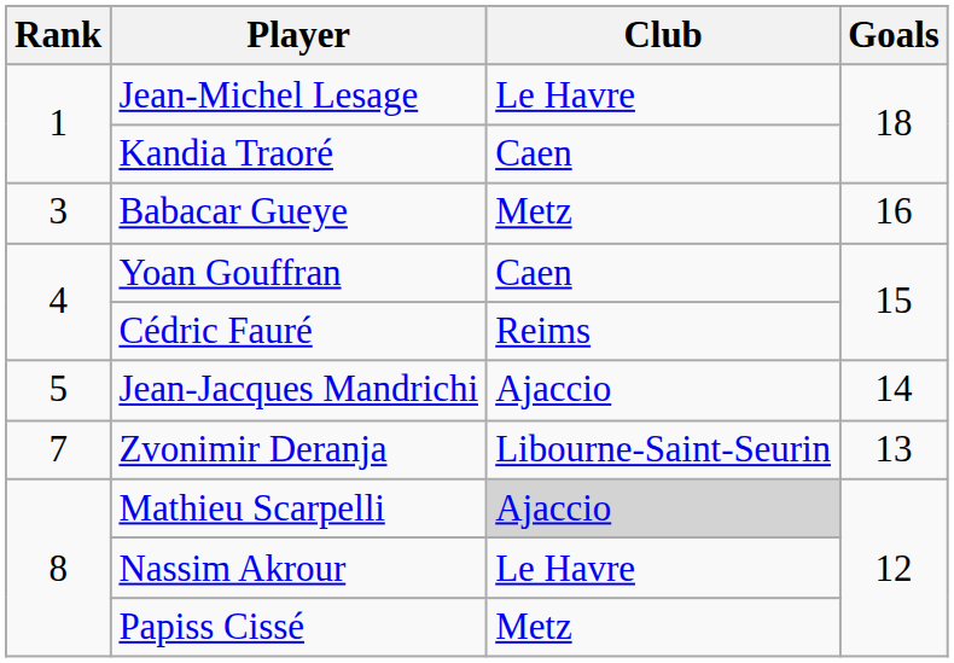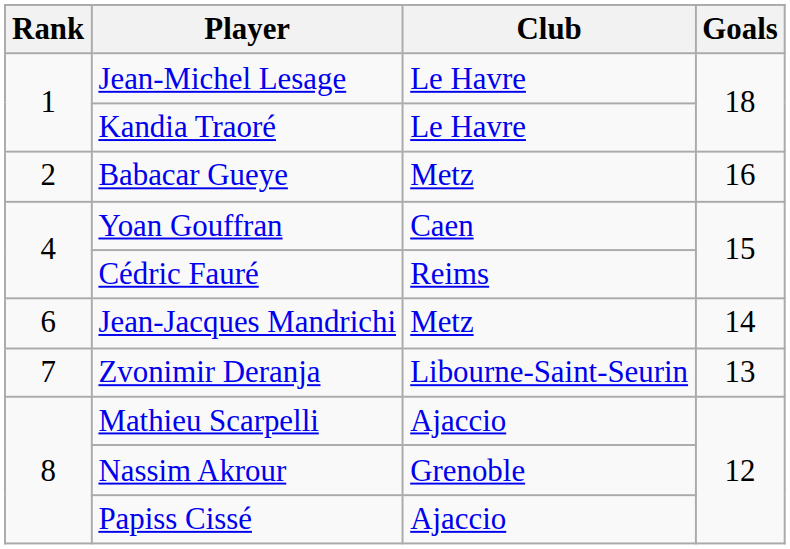Kandia Traoré | Club: Caen -> Le Havre
Babacar Gueye | Rank: 3 -> 2
Jean-Jacques Mandrichi | Rank: 5 -> 6
Jean-Jacques Mandrichi | Club: Ajaccio -> Metz
Mathieu Scarpelli | Club: lightgrey background -> no background
Nassim Akrour | Club: Le Havre -> Grenoble
Papiss Cissé | Club: Metz -> Ajaccio
